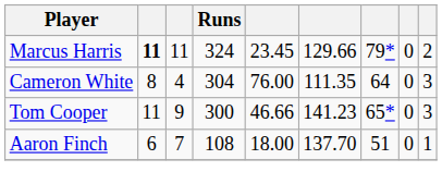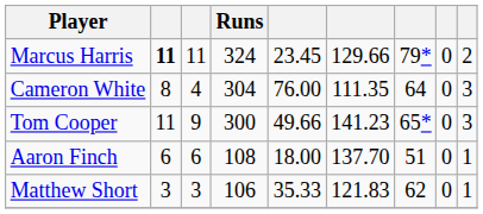Tom Cooper | column 5: 46.66 -> 49.66
Aaron Finch | column 3: 7 -> 6
+ row: Matthew Short | 3 | 3 | 106 | 35.33 | 121.83 | 62 | 0 | 1
